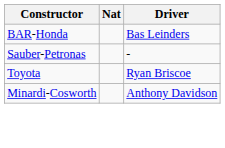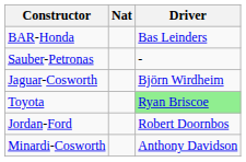+ row: Jaguar-Cosworth | Björn Wirdheim
Toyota | Driver: no background -> lightgreen background
+ row: Jordan-Ford | Robert Doornbos
